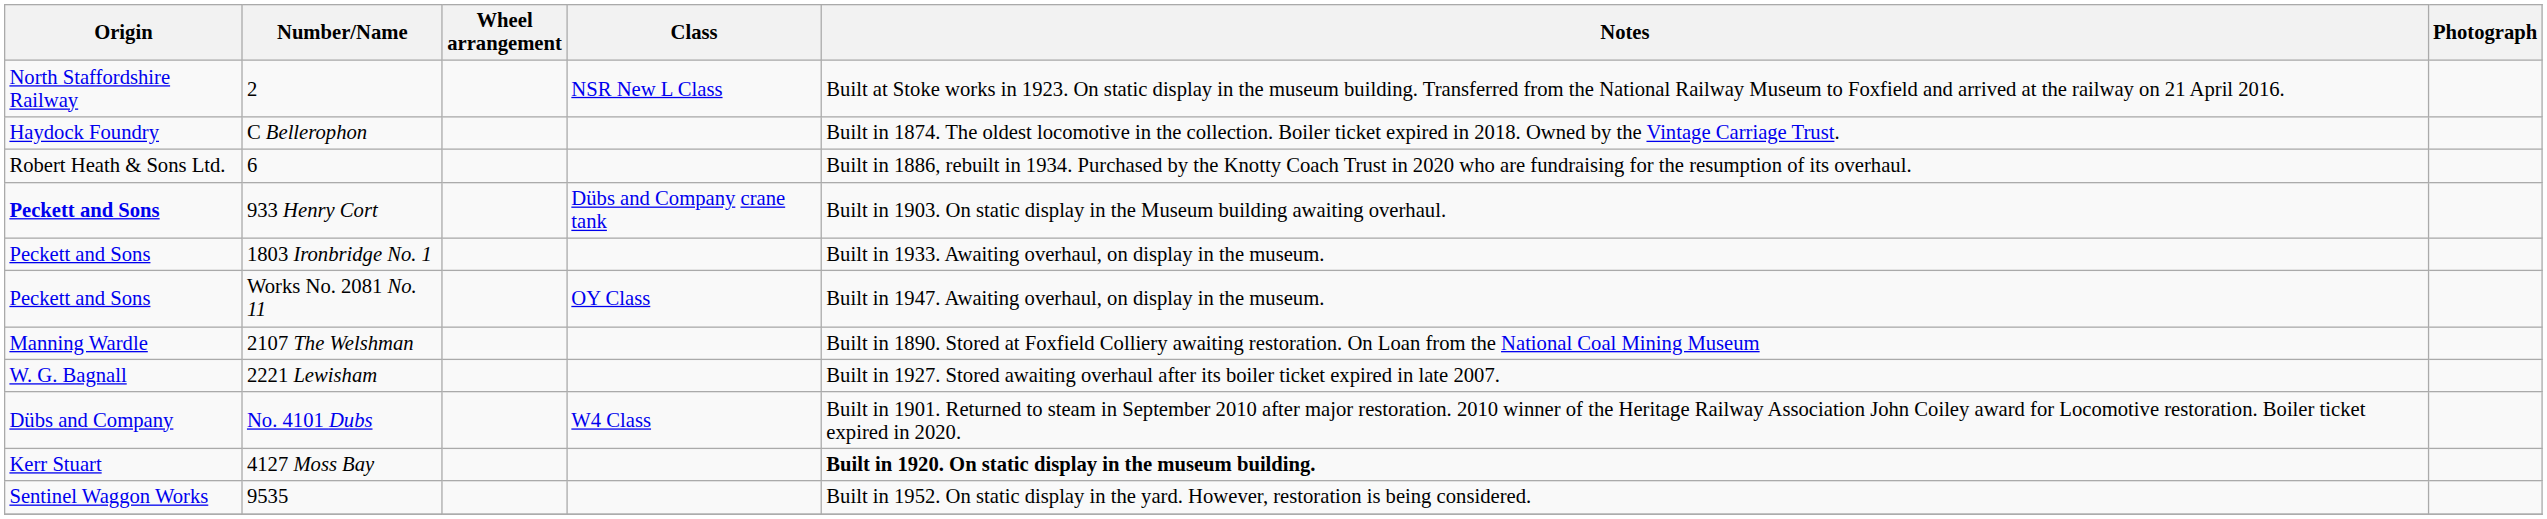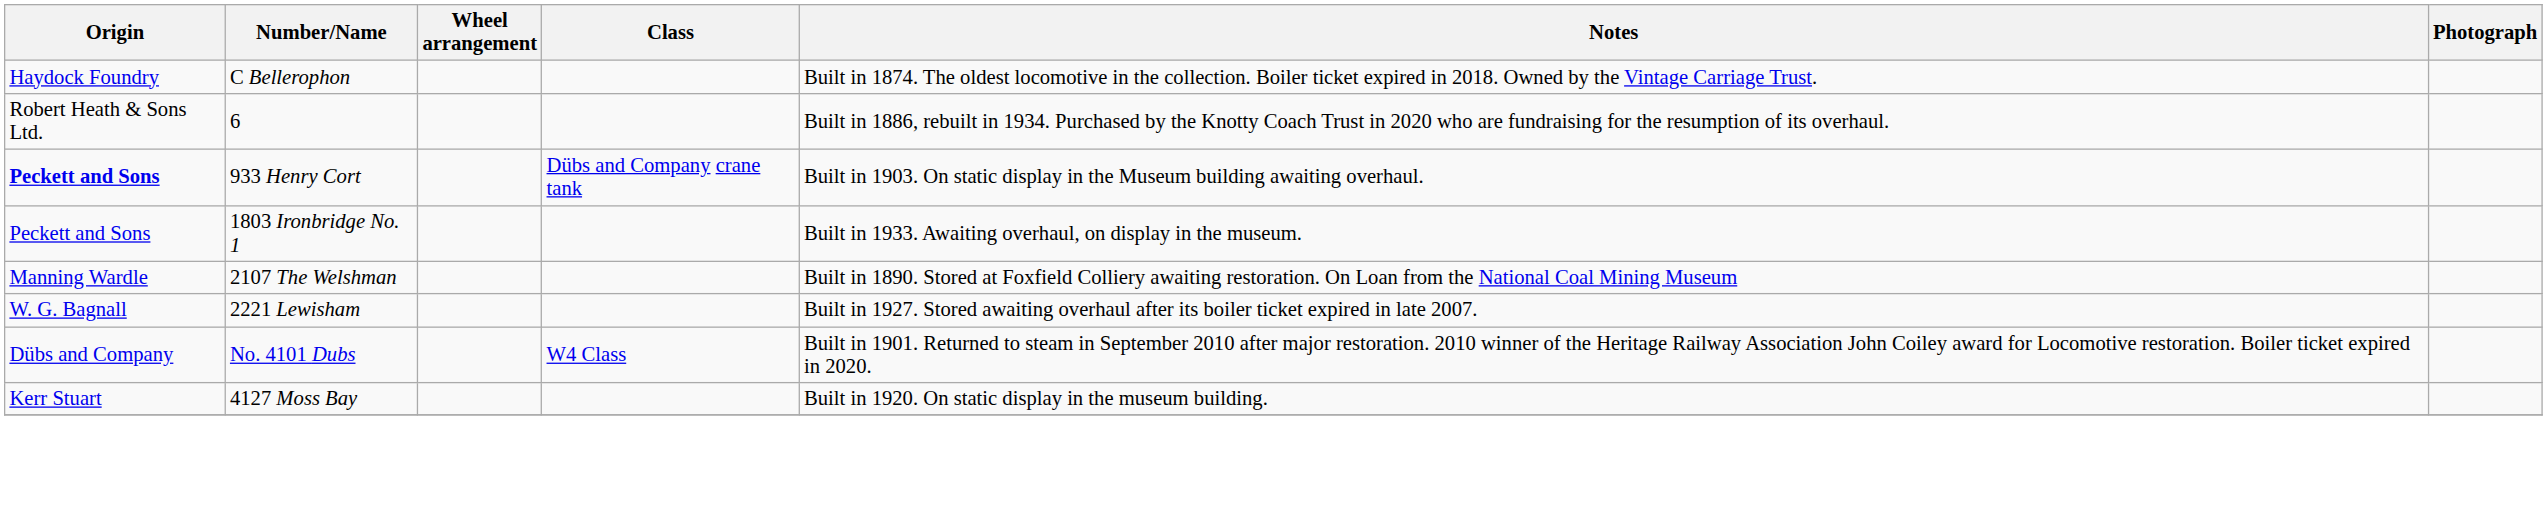- row: North Staffordshire Railway | 2 | NSR New L Class | Built at Stoke works in 1923. On static display in the museum building. Transferred from the National Railway Museum to Foxfield and arrived at the railway on 21 April 2016.
- row: Peckett and Sons | Works No. 2081 No. 11 | OY Class | Built in 1947. Awaiting overhaul, on display in the museum.
4127 Moss Bay | Notes: bold -> normal
- row: Sentinel Waggon Works | 9535 | Built in 1952. On static display in the yard. However, restoration is being considered.
